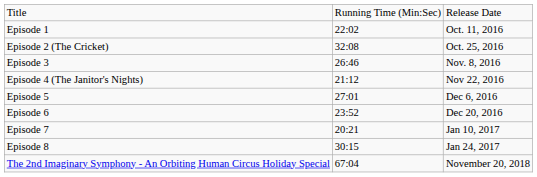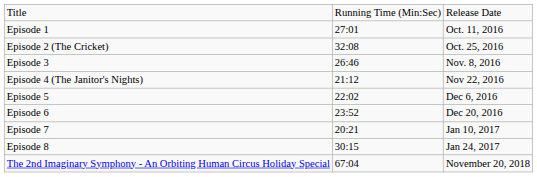Episode 1 | column 2: 22:02 -> 27:01
Episode 5 | column 2: 27:01 -> 22:02
